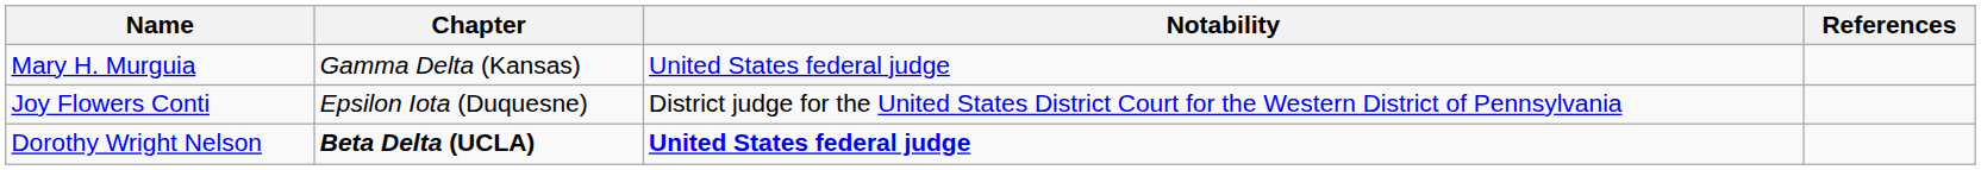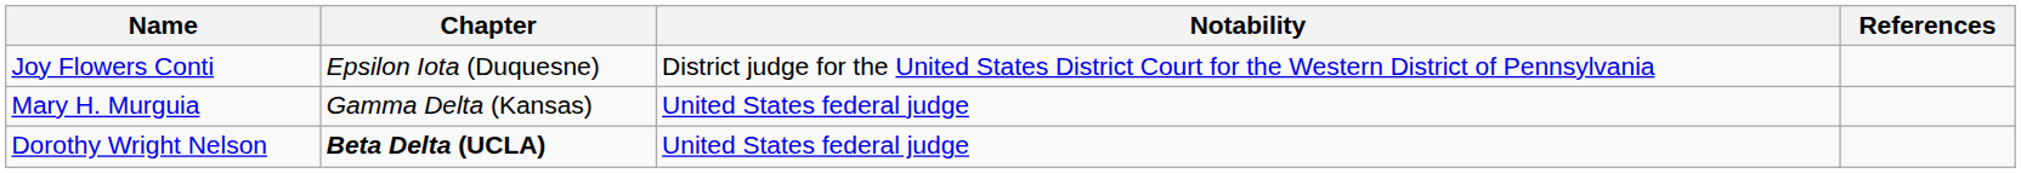rows swapped: Joy Flowers Conti <-> Mary H. Murguia
Dorothy Wright Nelson | Notability: bold -> normal
